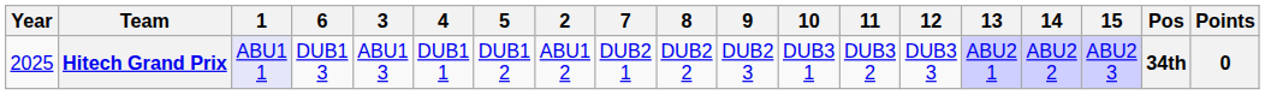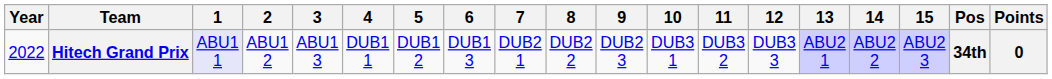columns swapped: 2 <-> 6
Hitech Grand Prix | Year: 2025 -> 2022
